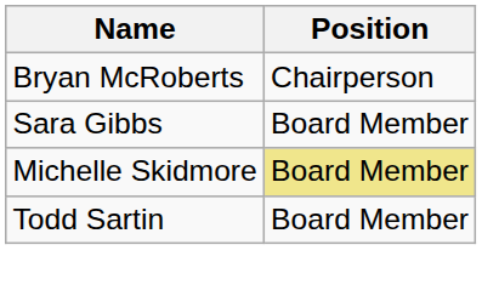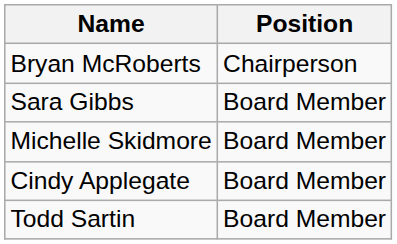Michelle Skidmore | Position: khaki background -> no background
+ row: Cindy Applegate | Board Member
